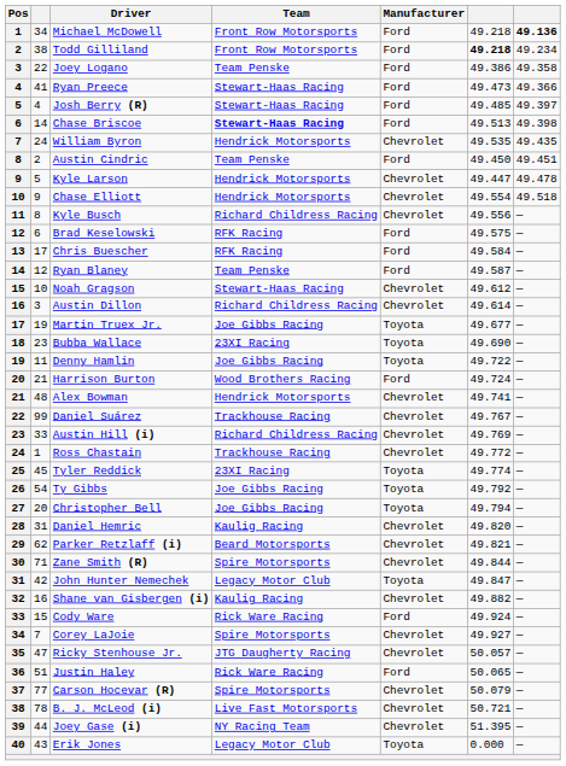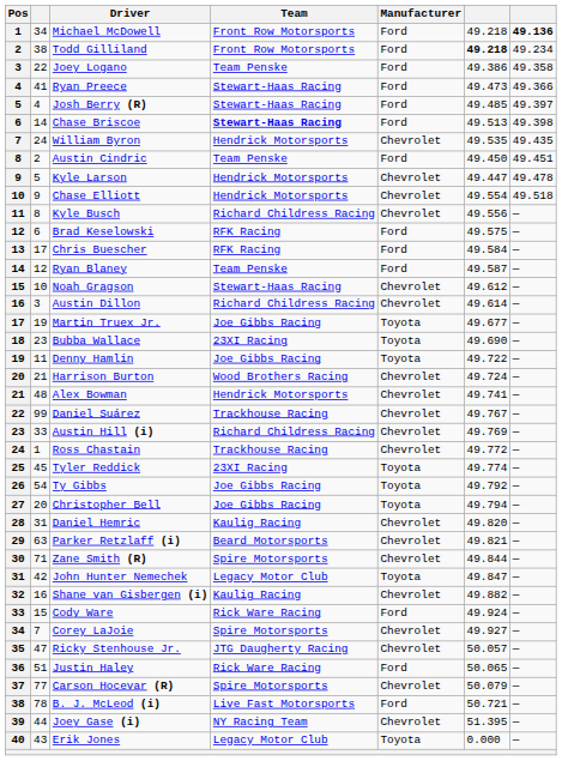Harrison Burton | Manufacturer: Ford -> Chevrolet
Parker Retzlaff (i) | column 2: 62 -> 63
B. J. McLeod (i) | Manufacturer: Chevrolet -> Ford
